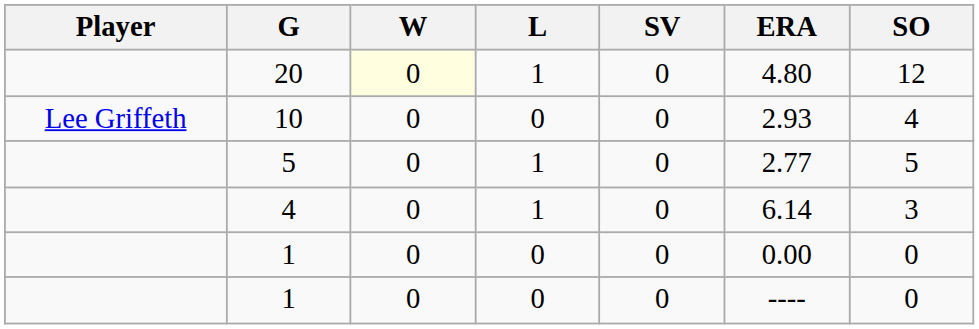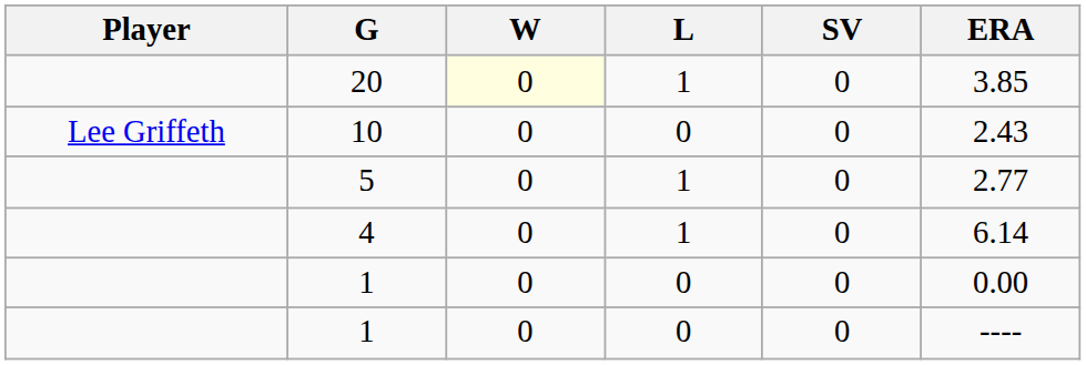- column: SO | 12 | 4 | 5 | 3 | 0 | 0
20 | ERA: 4.80 -> 3.85
10 | ERA: 2.93 -> 2.43
